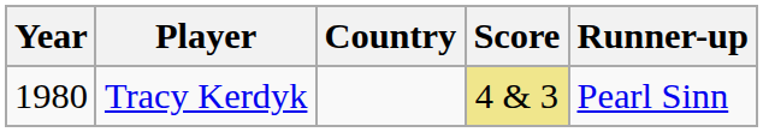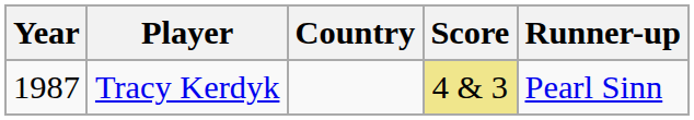Tracy Kerdyk | Year: 1980 -> 1987
